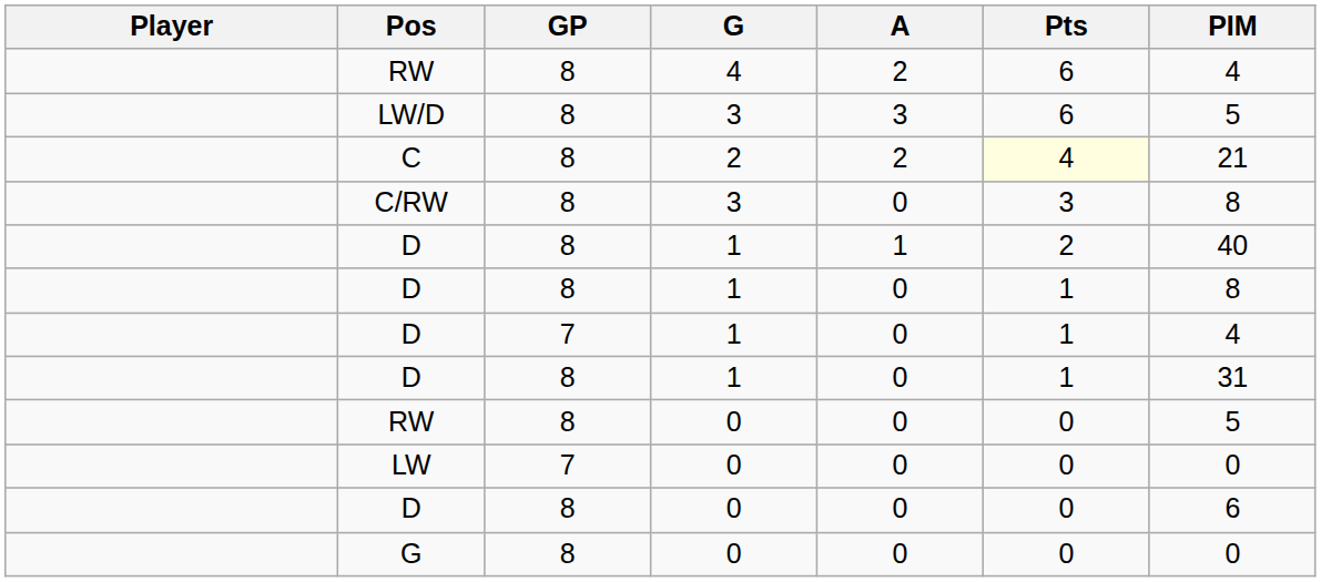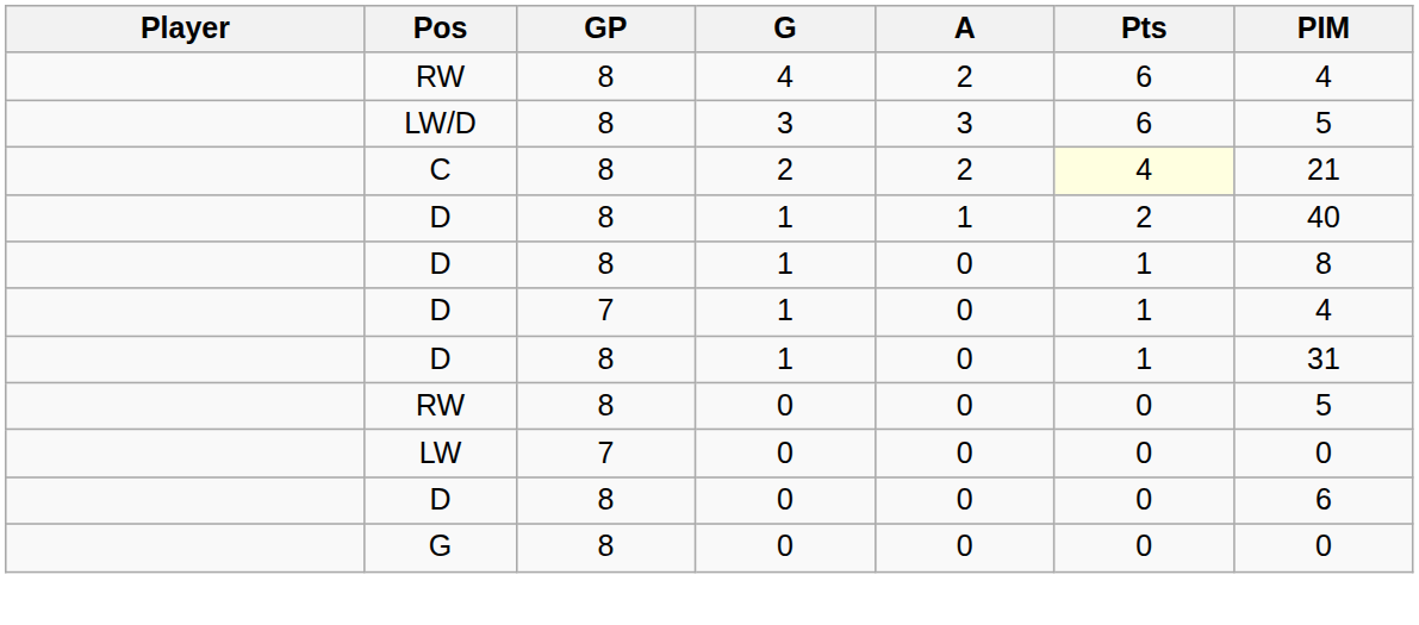- row: C/RW | 8 | 3 | 0 | 3 | 8
